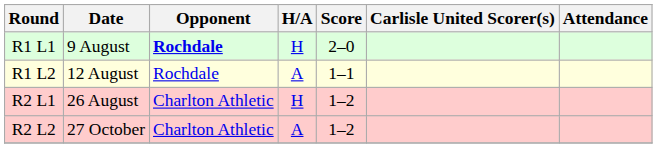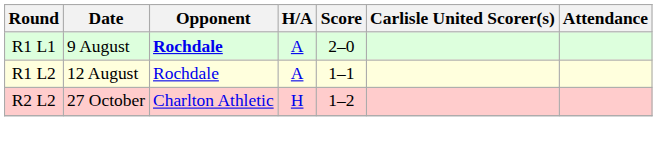R1 L1 | H/A: H -> A
- row: R2 L1 | 26 August | Charlton Athletic | H | 1–2
R2 L2 | H/A: A -> H
